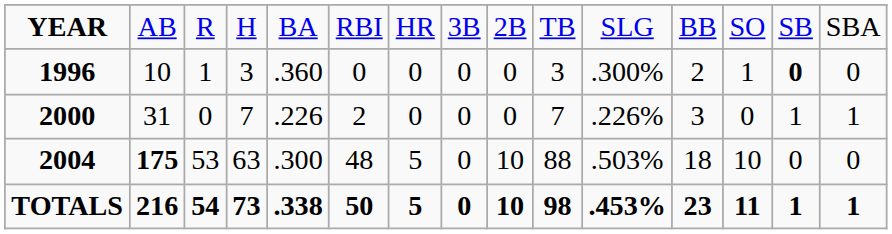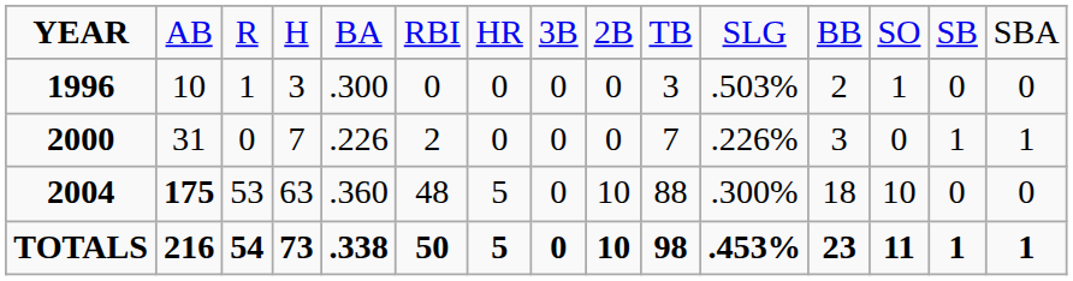1996 | column 5: .360 -> .300
1996 | column 11: .300% -> .503%
1996 | column 14: bold -> normal
2004 | column 5: .300 -> .360
2004 | column 11: .503% -> .300%
